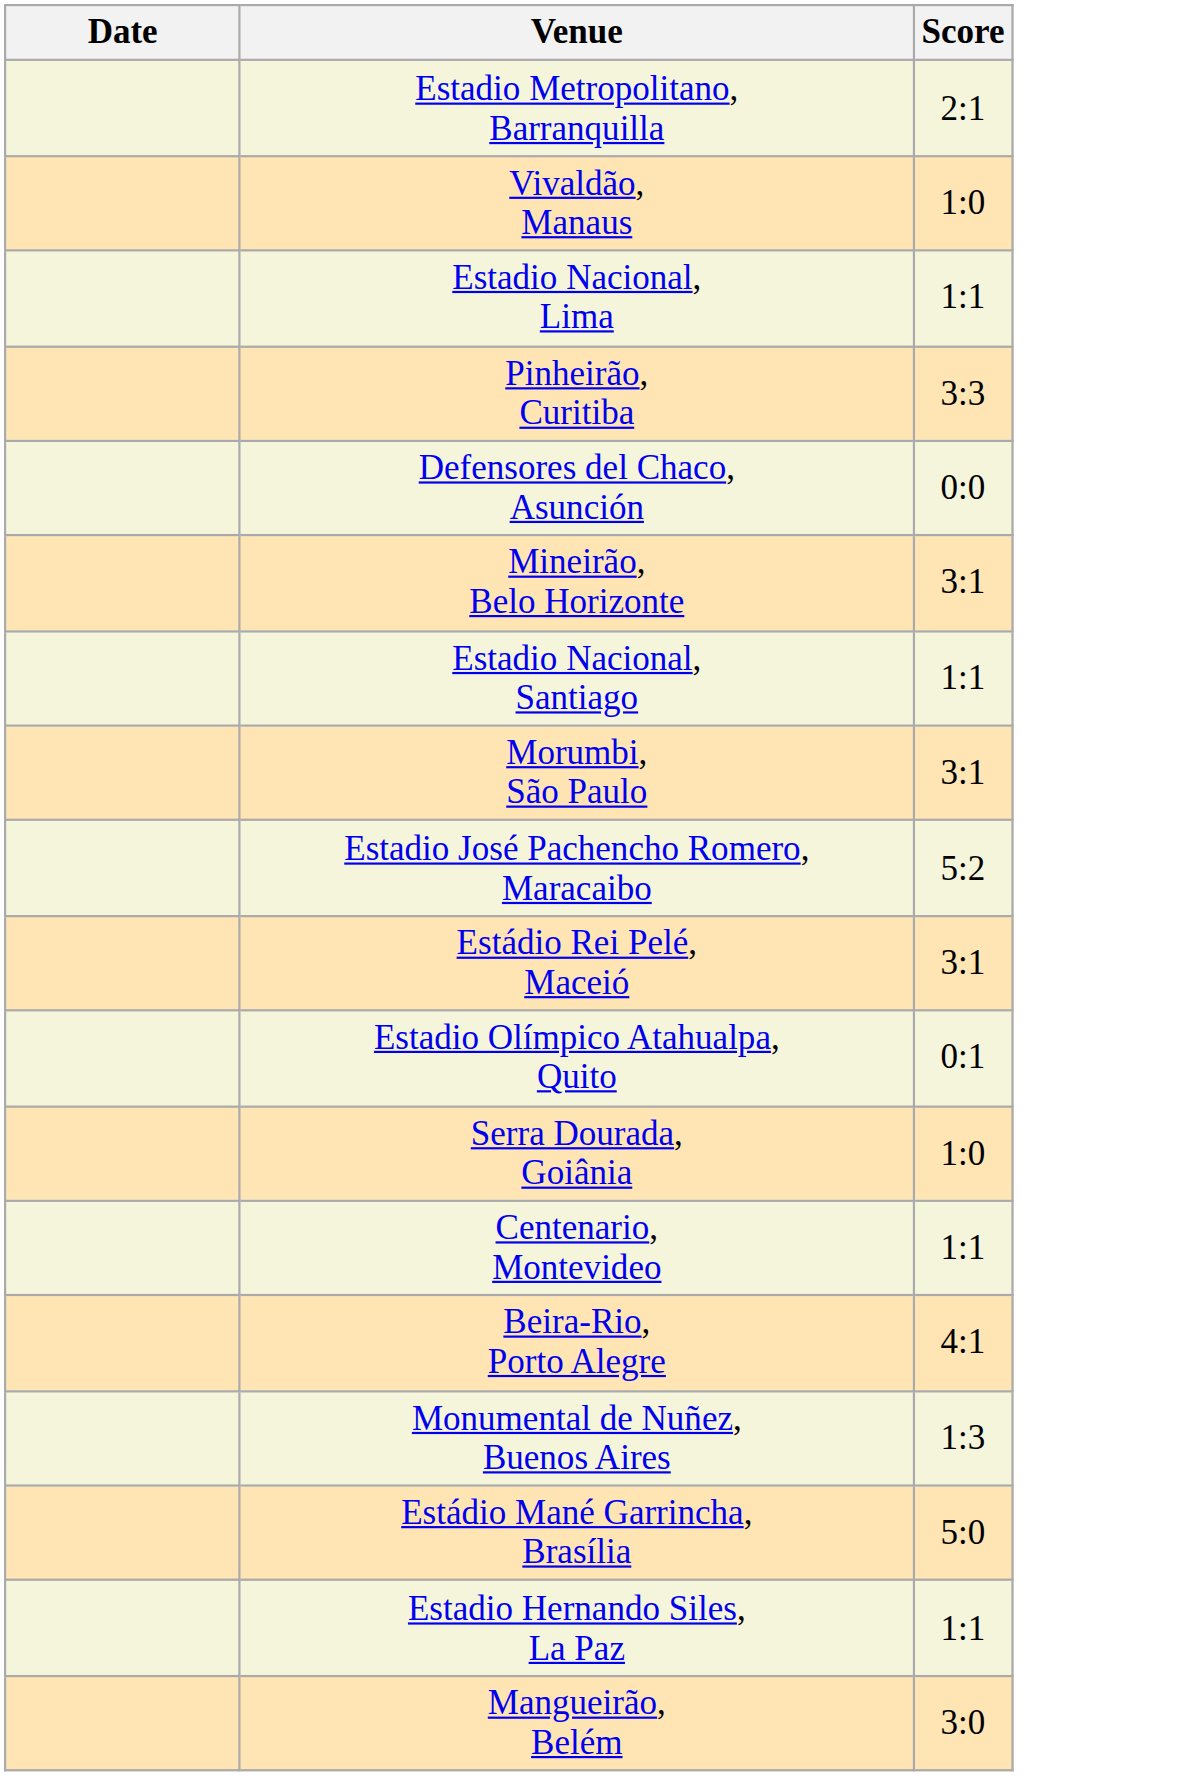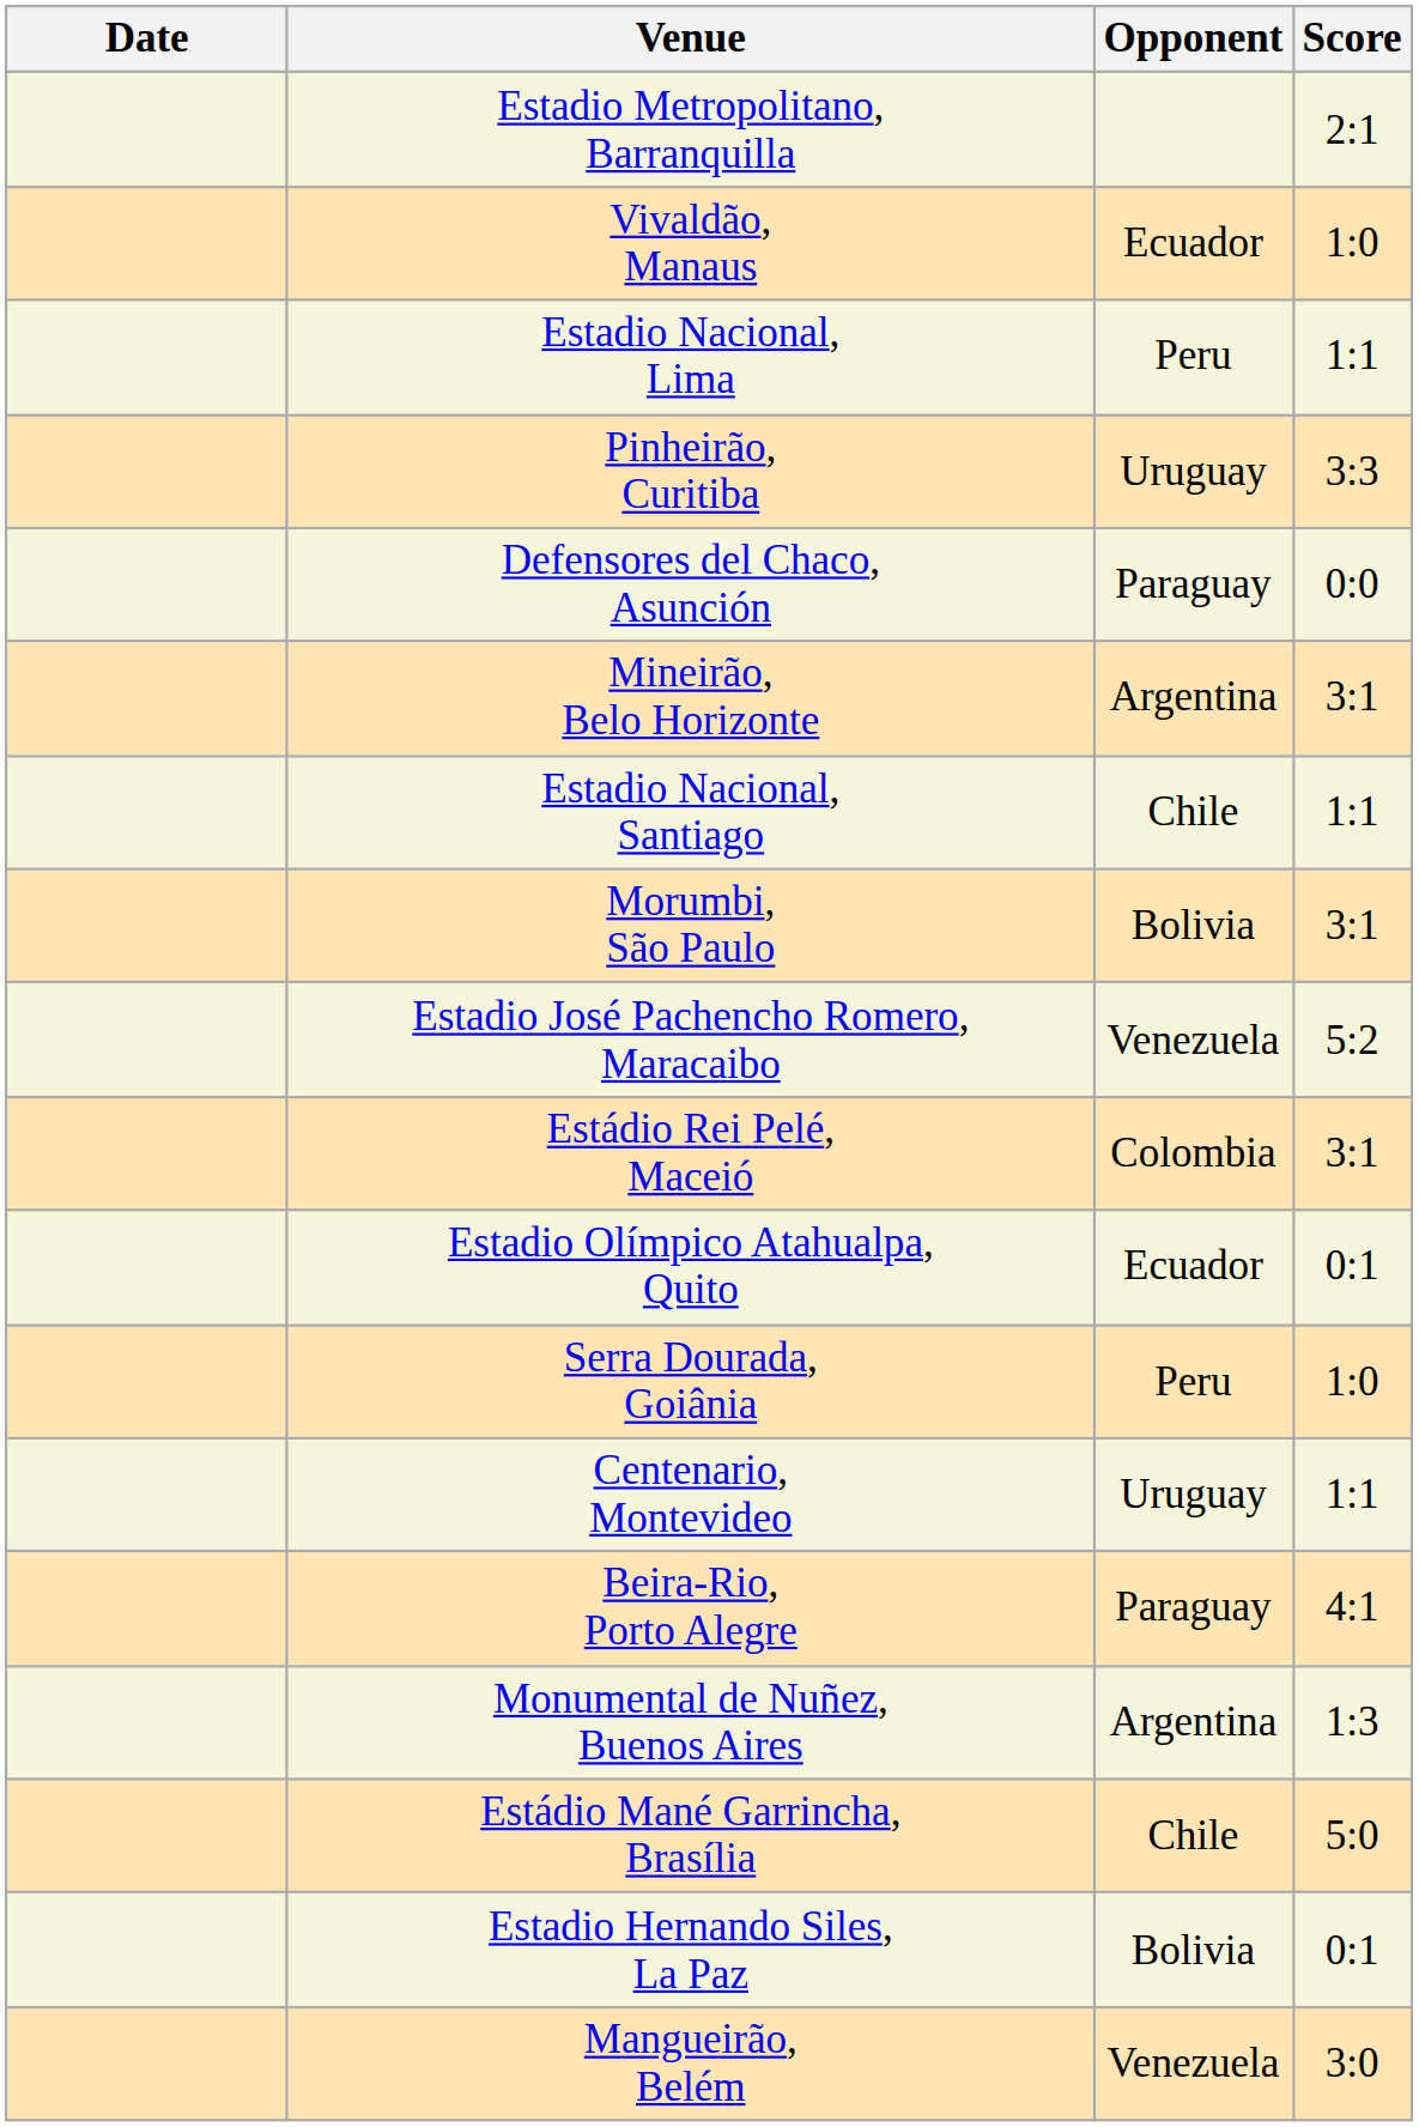+ column: Opponent | Ecuador | Peru | Uruguay | Paraguay | Argentina | Chile | Bolivia | Venezuela | Colombia | Ecuador | Peru | Uruguay | Paraguay | Argentina | Chile | Bolivia | Venezuela
Estadio Hernando Siles, La Paz | Score: 1:1 -> 0:1
